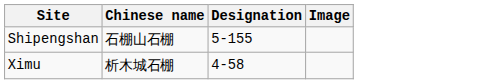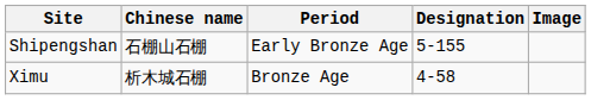+ column: Period | Early Bronze Age | Bronze Age
